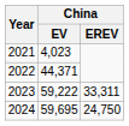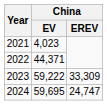2023 | China / EREV: 33,311 -> 33,309
2024 | China / EREV: 24,750 -> 24,747
